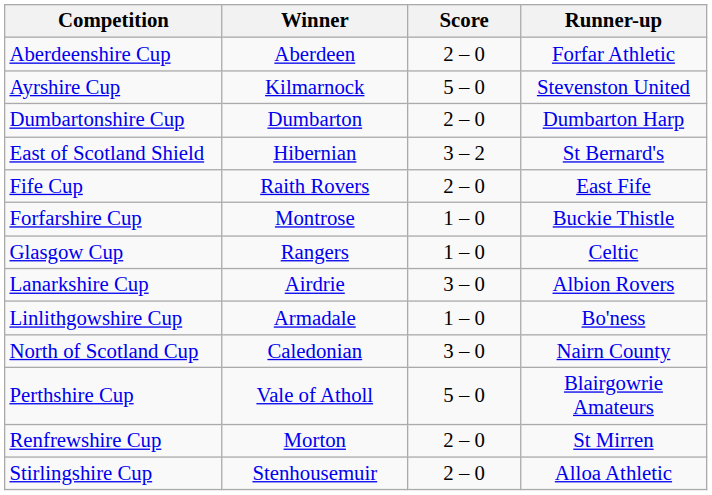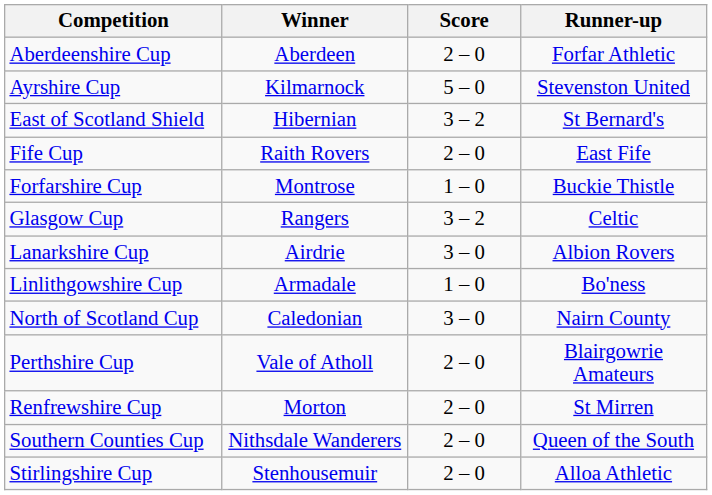- row: Dumbartonshire Cup | Dumbarton | 2 – 0 | Dumbarton Harp
Glasgow Cup | Score: 1 – 0 -> 3 – 2
Perthshire Cup | Score: 5 – 0 -> 2 – 0
+ row: Southern Counties Cup | Nithsdale Wanderers | 2 – 0 | Queen of the South
